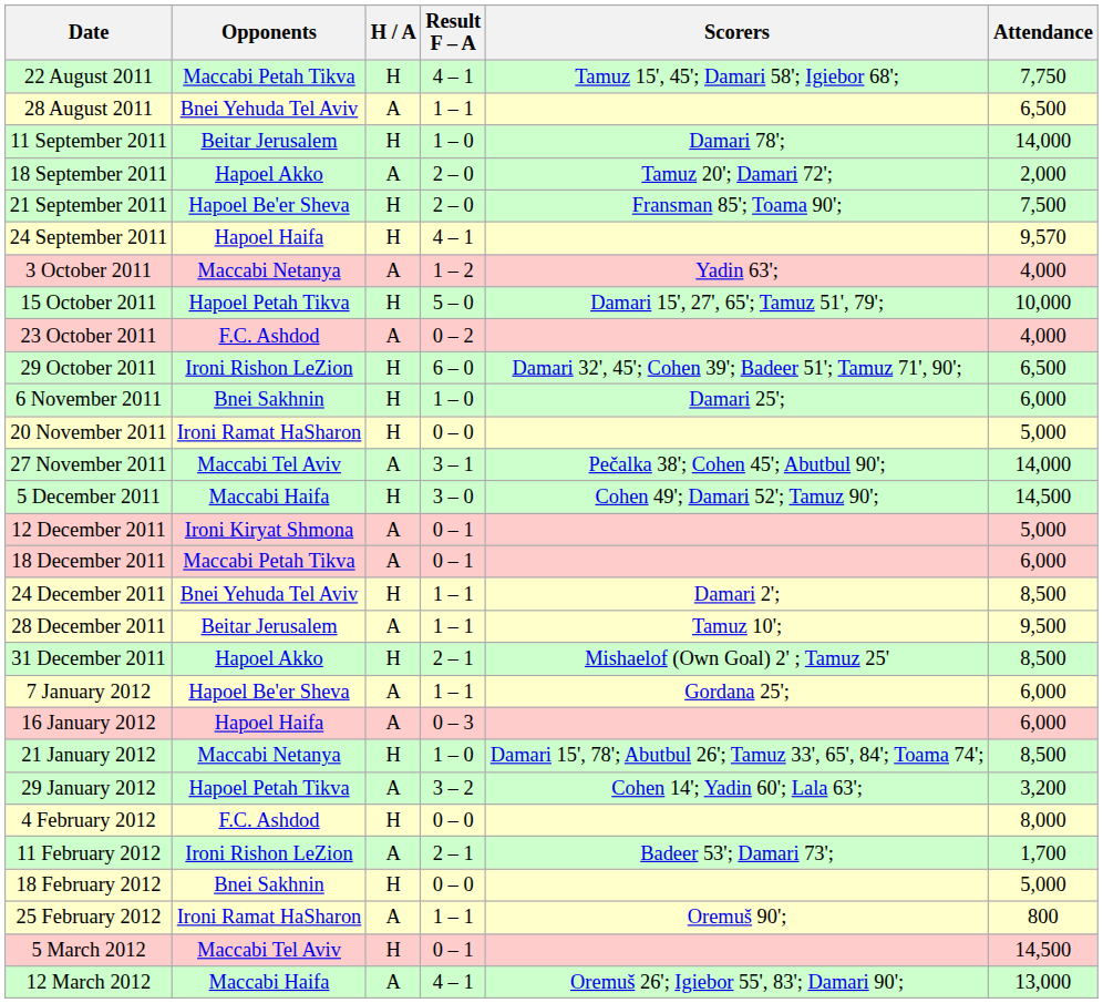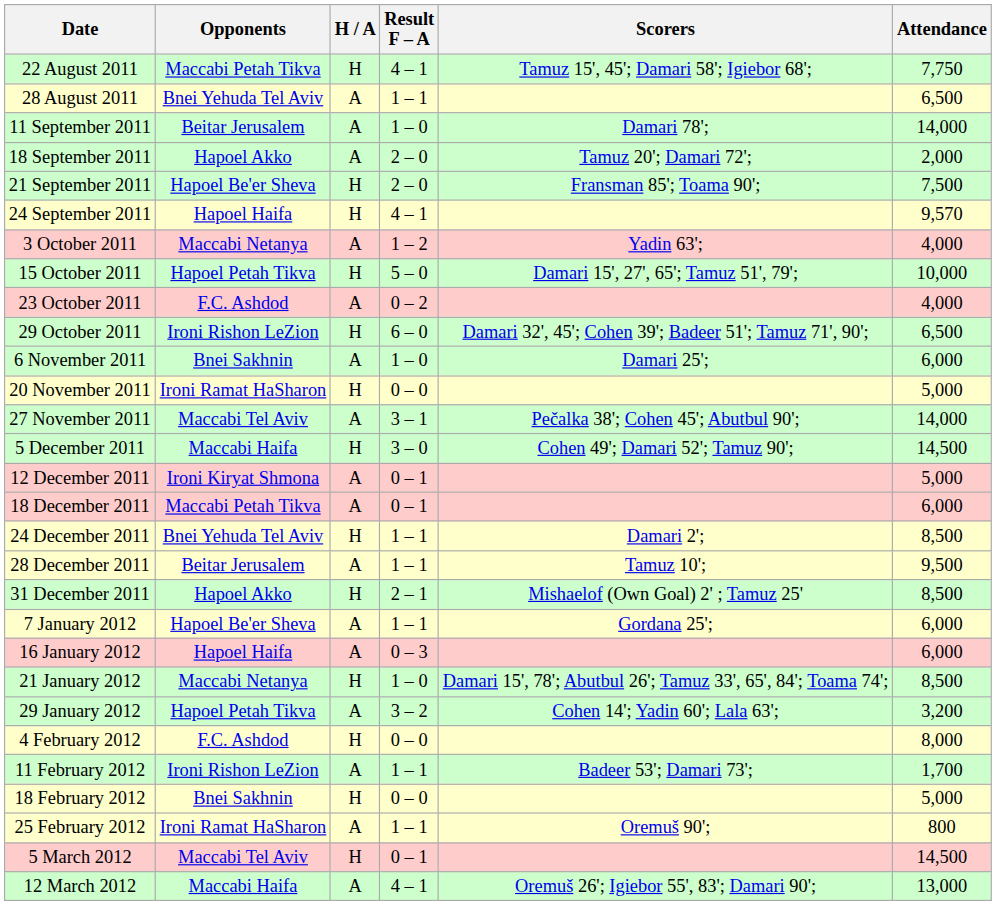11 September 2011 | H / A: H -> A
6 November 2011 | H / A: H -> A
11 February 2012 | Result F – A: 2 – 1 -> 1 – 1
